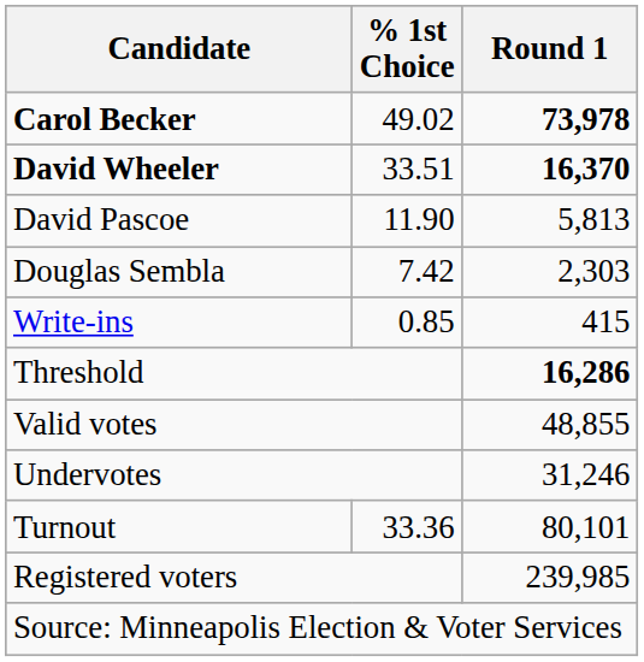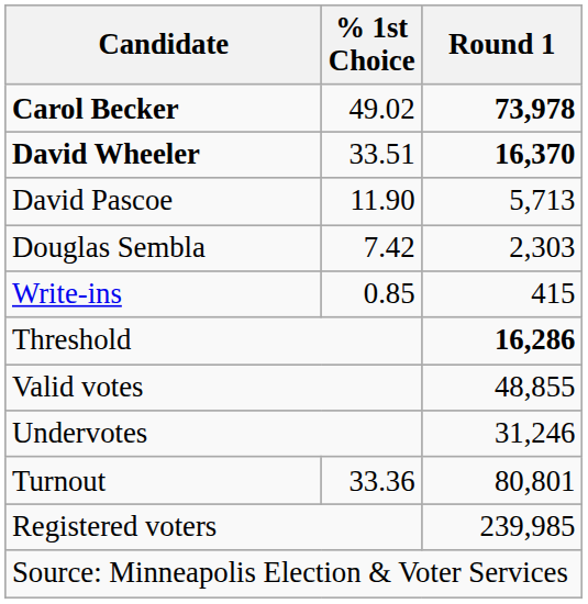David Pascoe | Round 1: 5,813 -> 5,713
Turnout | Round 1: 80,101 -> 80,801
